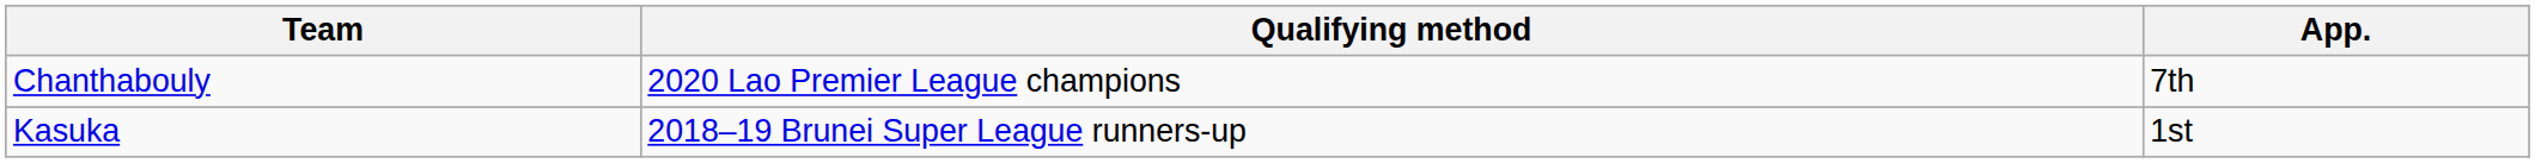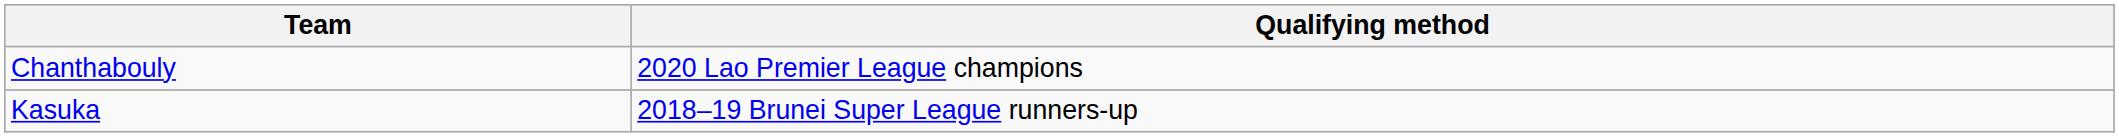- column: App. | 7th | 1st
